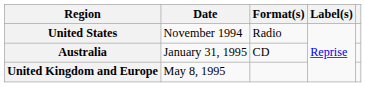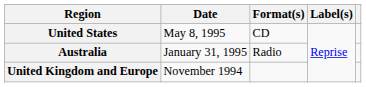United States | Date: November 1994 -> May 8, 1995
United States | Format(s): Radio -> CD
Australia | Format(s): CD -> Radio
United Kingdom and Europe | Date: May 8, 1995 -> November 1994
